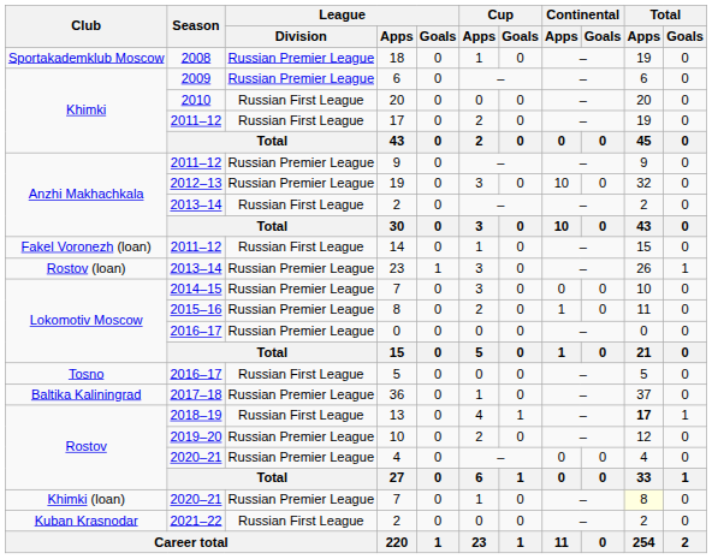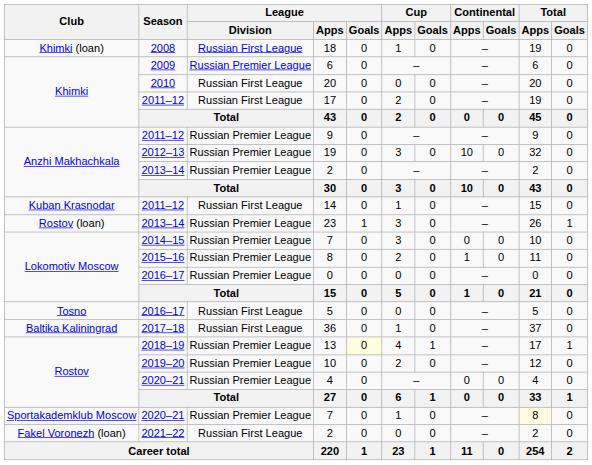18 | Club: Sportakademklub Moscow -> Khimki (loan)
18 | League / Division: Russian Premier League -> Russian First League
2013–14 / 2 | League / Division: Russian First League -> Russian Premier League
14 | Club: Fakel Voronezh (loan) -> Kuban Krasnodar
36 | League / Division: Russian Premier League -> Russian First League
13 | League / Division: Russian First League -> Russian Premier League
13 | League / Goals: no background -> lightyellow background
13 | Total / Apps: bold -> normal
2020–21 / 7 | Club: Khimki (loan) -> Sportakademklub Moscow
2021–22 / 2 | Club: Kuban Krasnodar -> Fakel Voronezh (loan)
